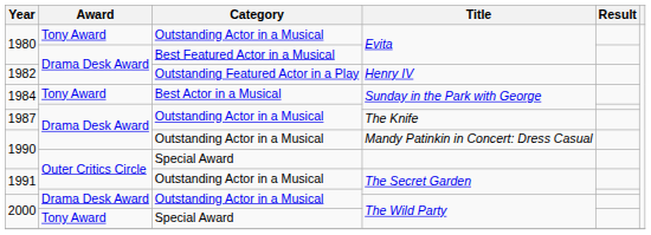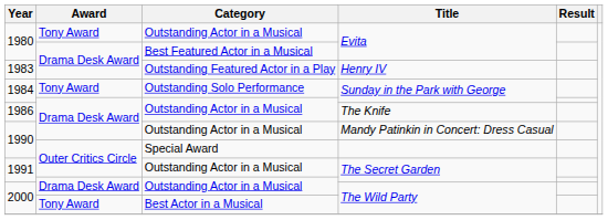Henry IV | Year: 1982 -> 1983
Tony Award / Sunday in the Park with George | Category: Best Actor in a Musical -> Outstanding Solo Performance
The Knife | Year: 1987 -> 1986
Tony Award / The Wild Party | Category: Special Award -> Best Actor in a Musical
